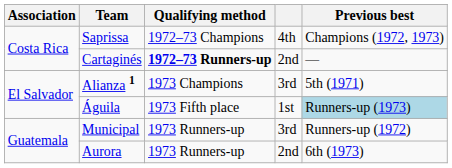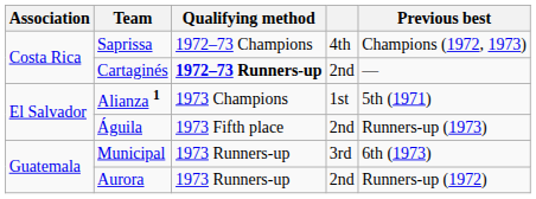Alianza 1 | column 4: 3rd -> 1st
Águila | column 4: 1st -> 2nd
Águila | Previous best: lightblue background -> no background
Municipal | Previous best: Runners-up (1972) -> 6th (1973)
Aurora | Previous best: 6th (1973) -> Runners-up (1972)
